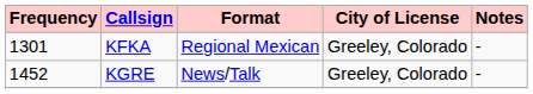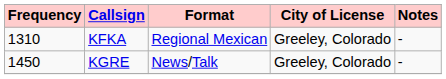KFKA | Frequency: 1301 -> 1310
KGRE | Frequency: 1452 -> 1450
